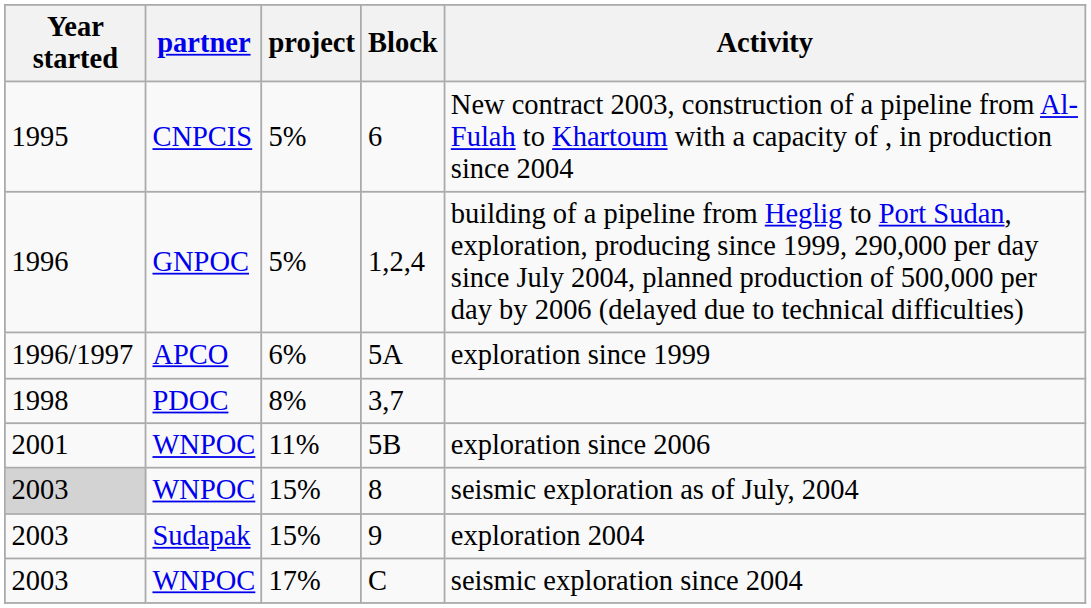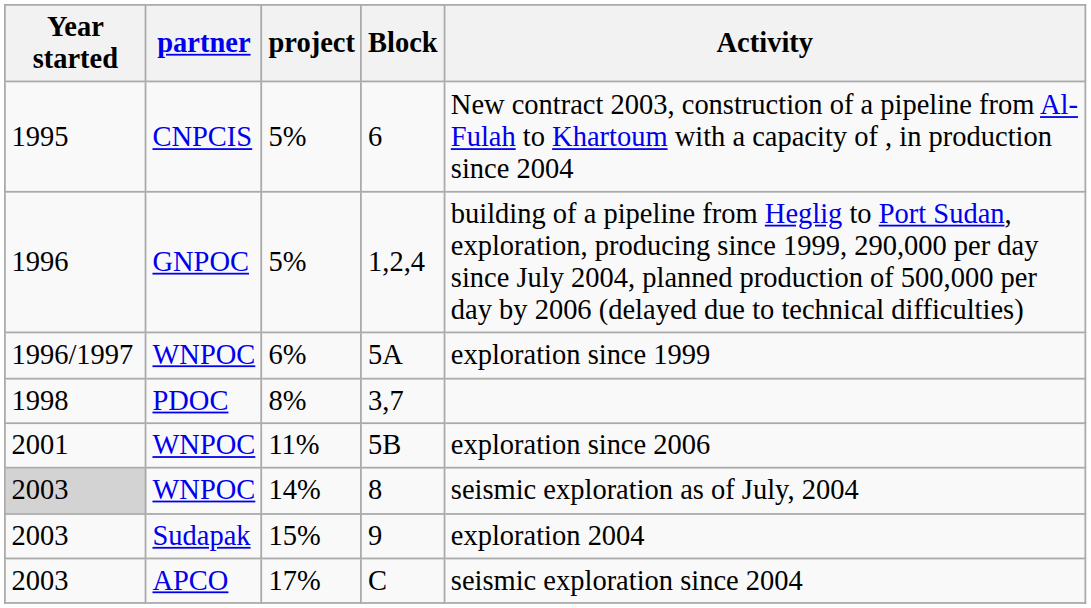5A | partner: APCO -> WNPOC
8 | project: 15% -> 14%
C | partner: WNPOC -> APCO
